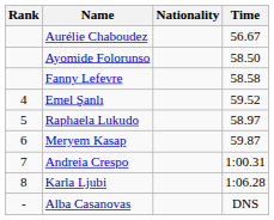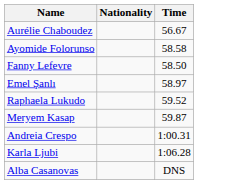- column: Rank | 4 | 5 | 6 | 7 | 8 | -
Ayomide Folorunso | Time: 58.50 -> 58.58
Fanny Lefevre | Time: 58.58 -> 58.50
Emel Şanlı | Time: 59.52 -> 58.97
Raphaela Lukudo | Time: 58.97 -> 59.52
